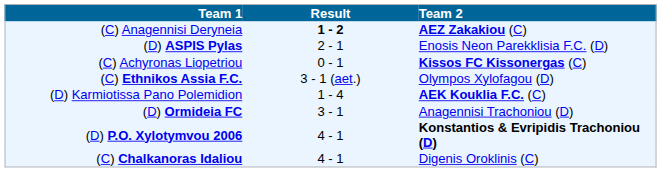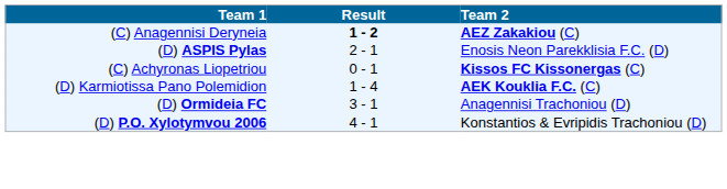- row: (C) Ethnikos Assia F.C. | 3 - 1 (aet.) | Olympos Xylofagou (D)
(D) P.O. Xylotymvou 2006 | Team 2: bold -> normal
- row: (C) Chalkanoras Idaliou | 4 - 1 | Digenis Oroklinis (C)
